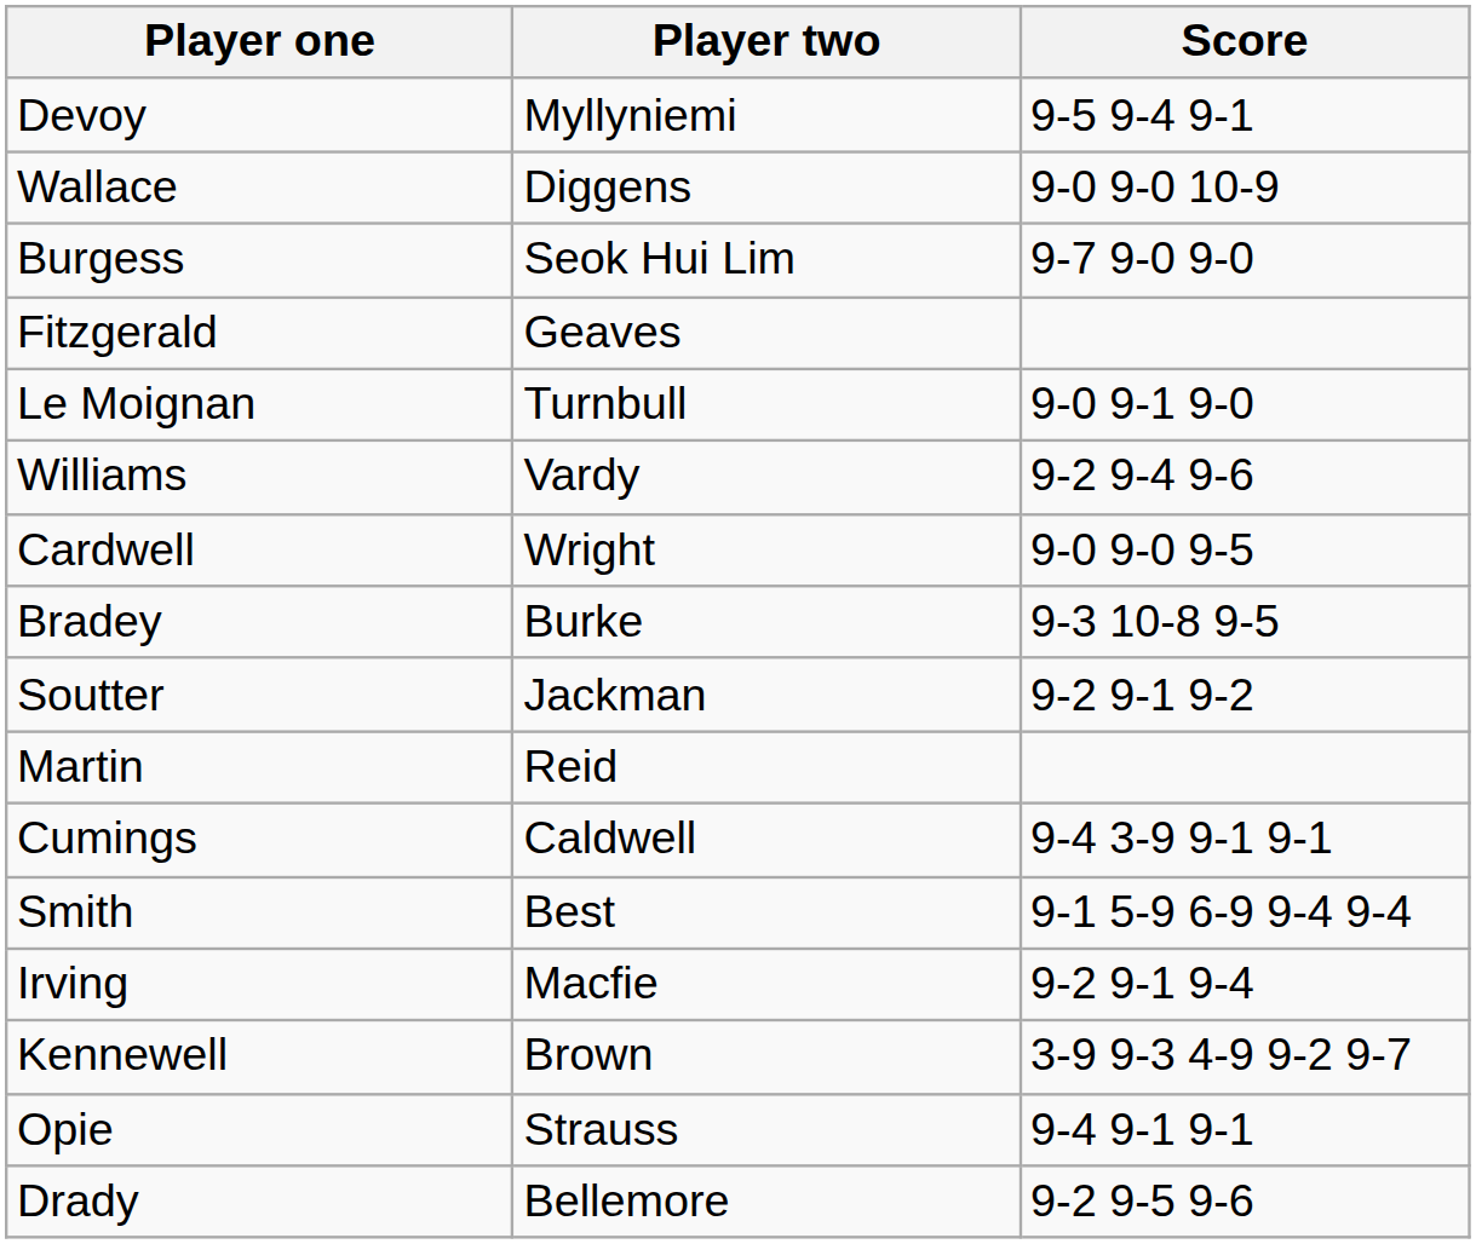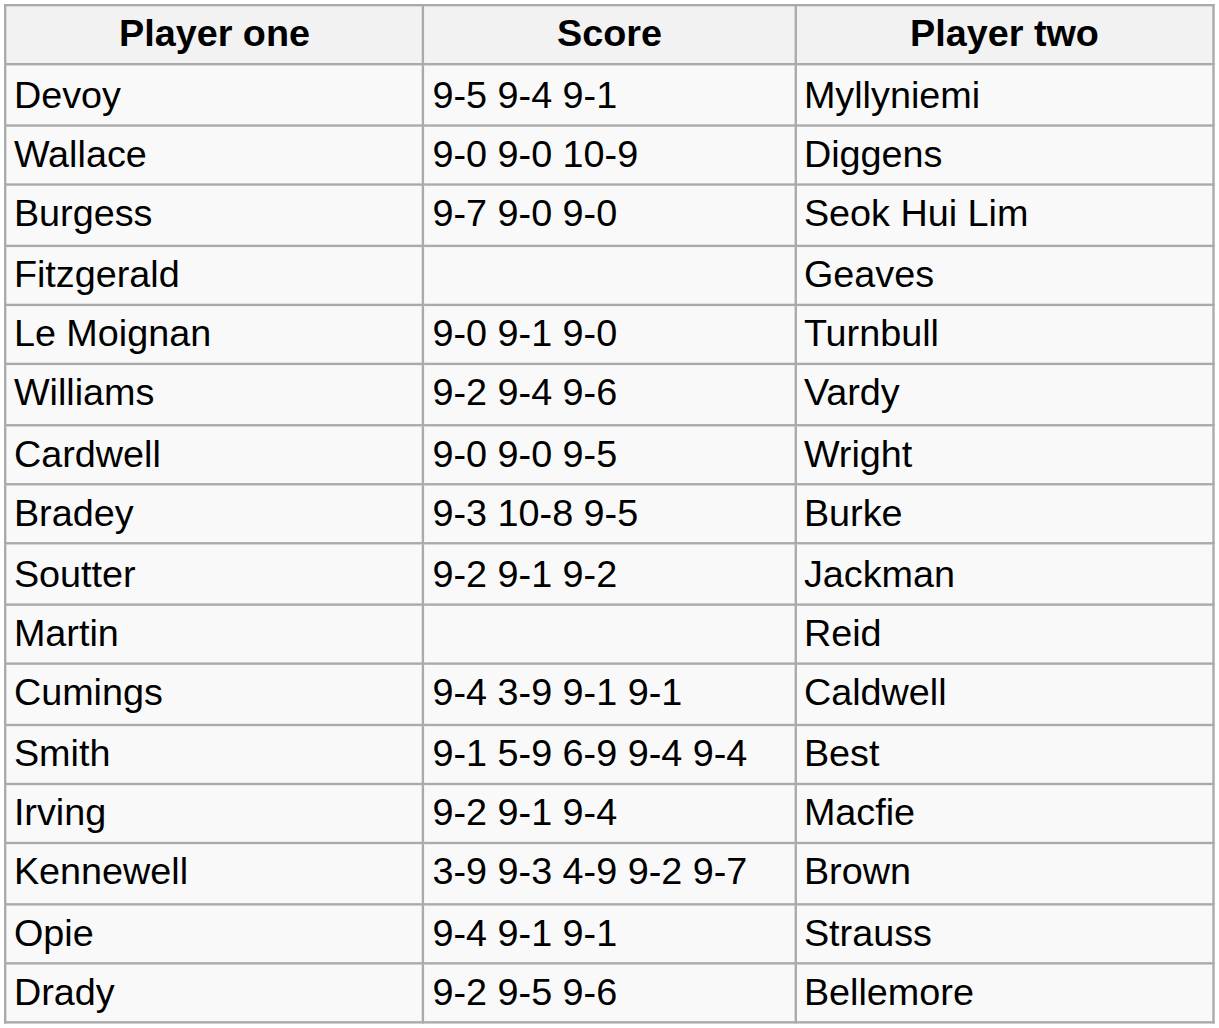columns swapped: Player two <-> Score
